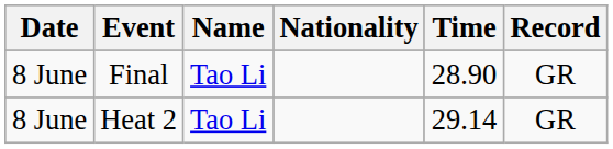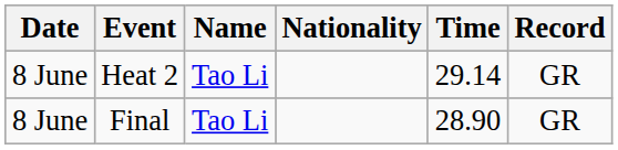rows swapped: Heat 2 <-> Final
